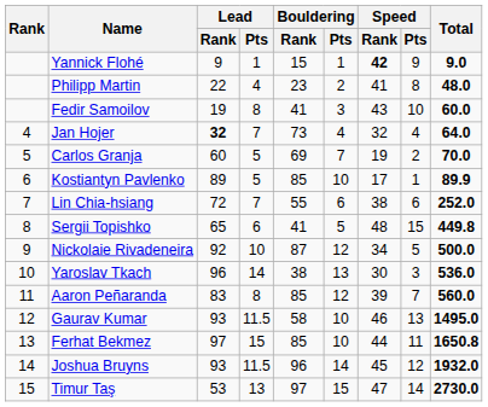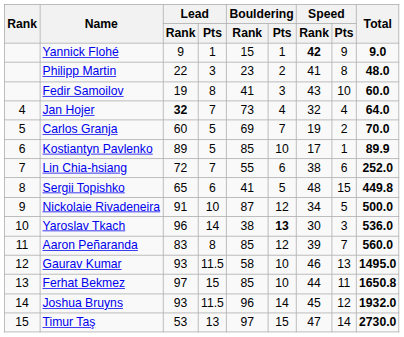Philipp Martin | Lead / Pts: 4 -> 3
Nickolaie Rivadeneira | Lead / Rank: 92 -> 91
Yaroslav Tkach | Bouldering / Pts: normal -> bold
